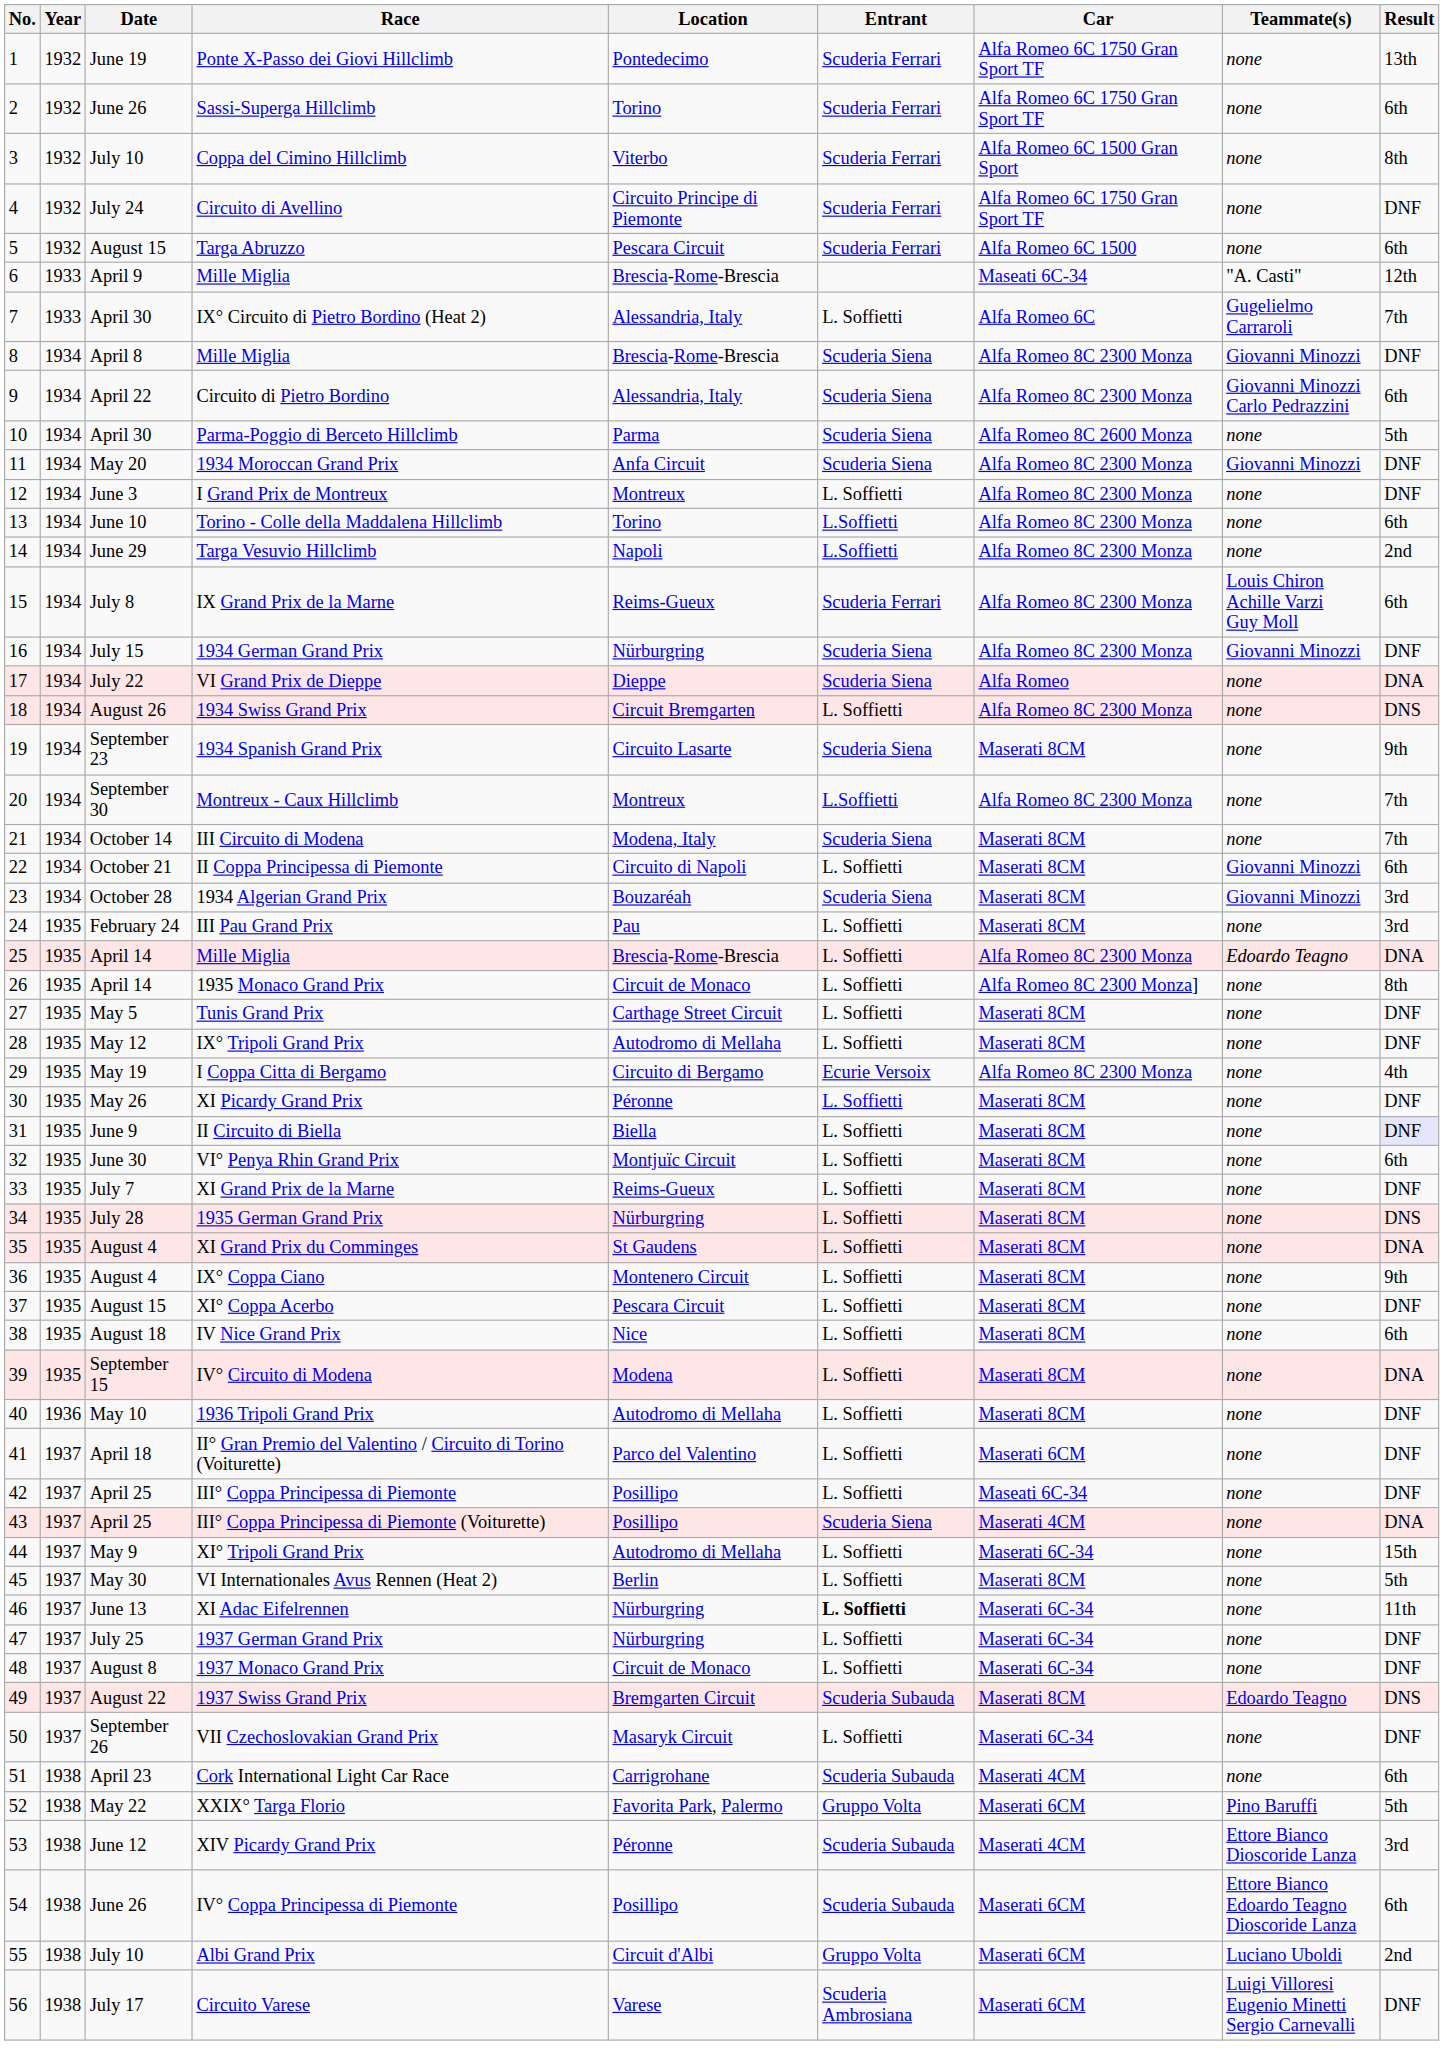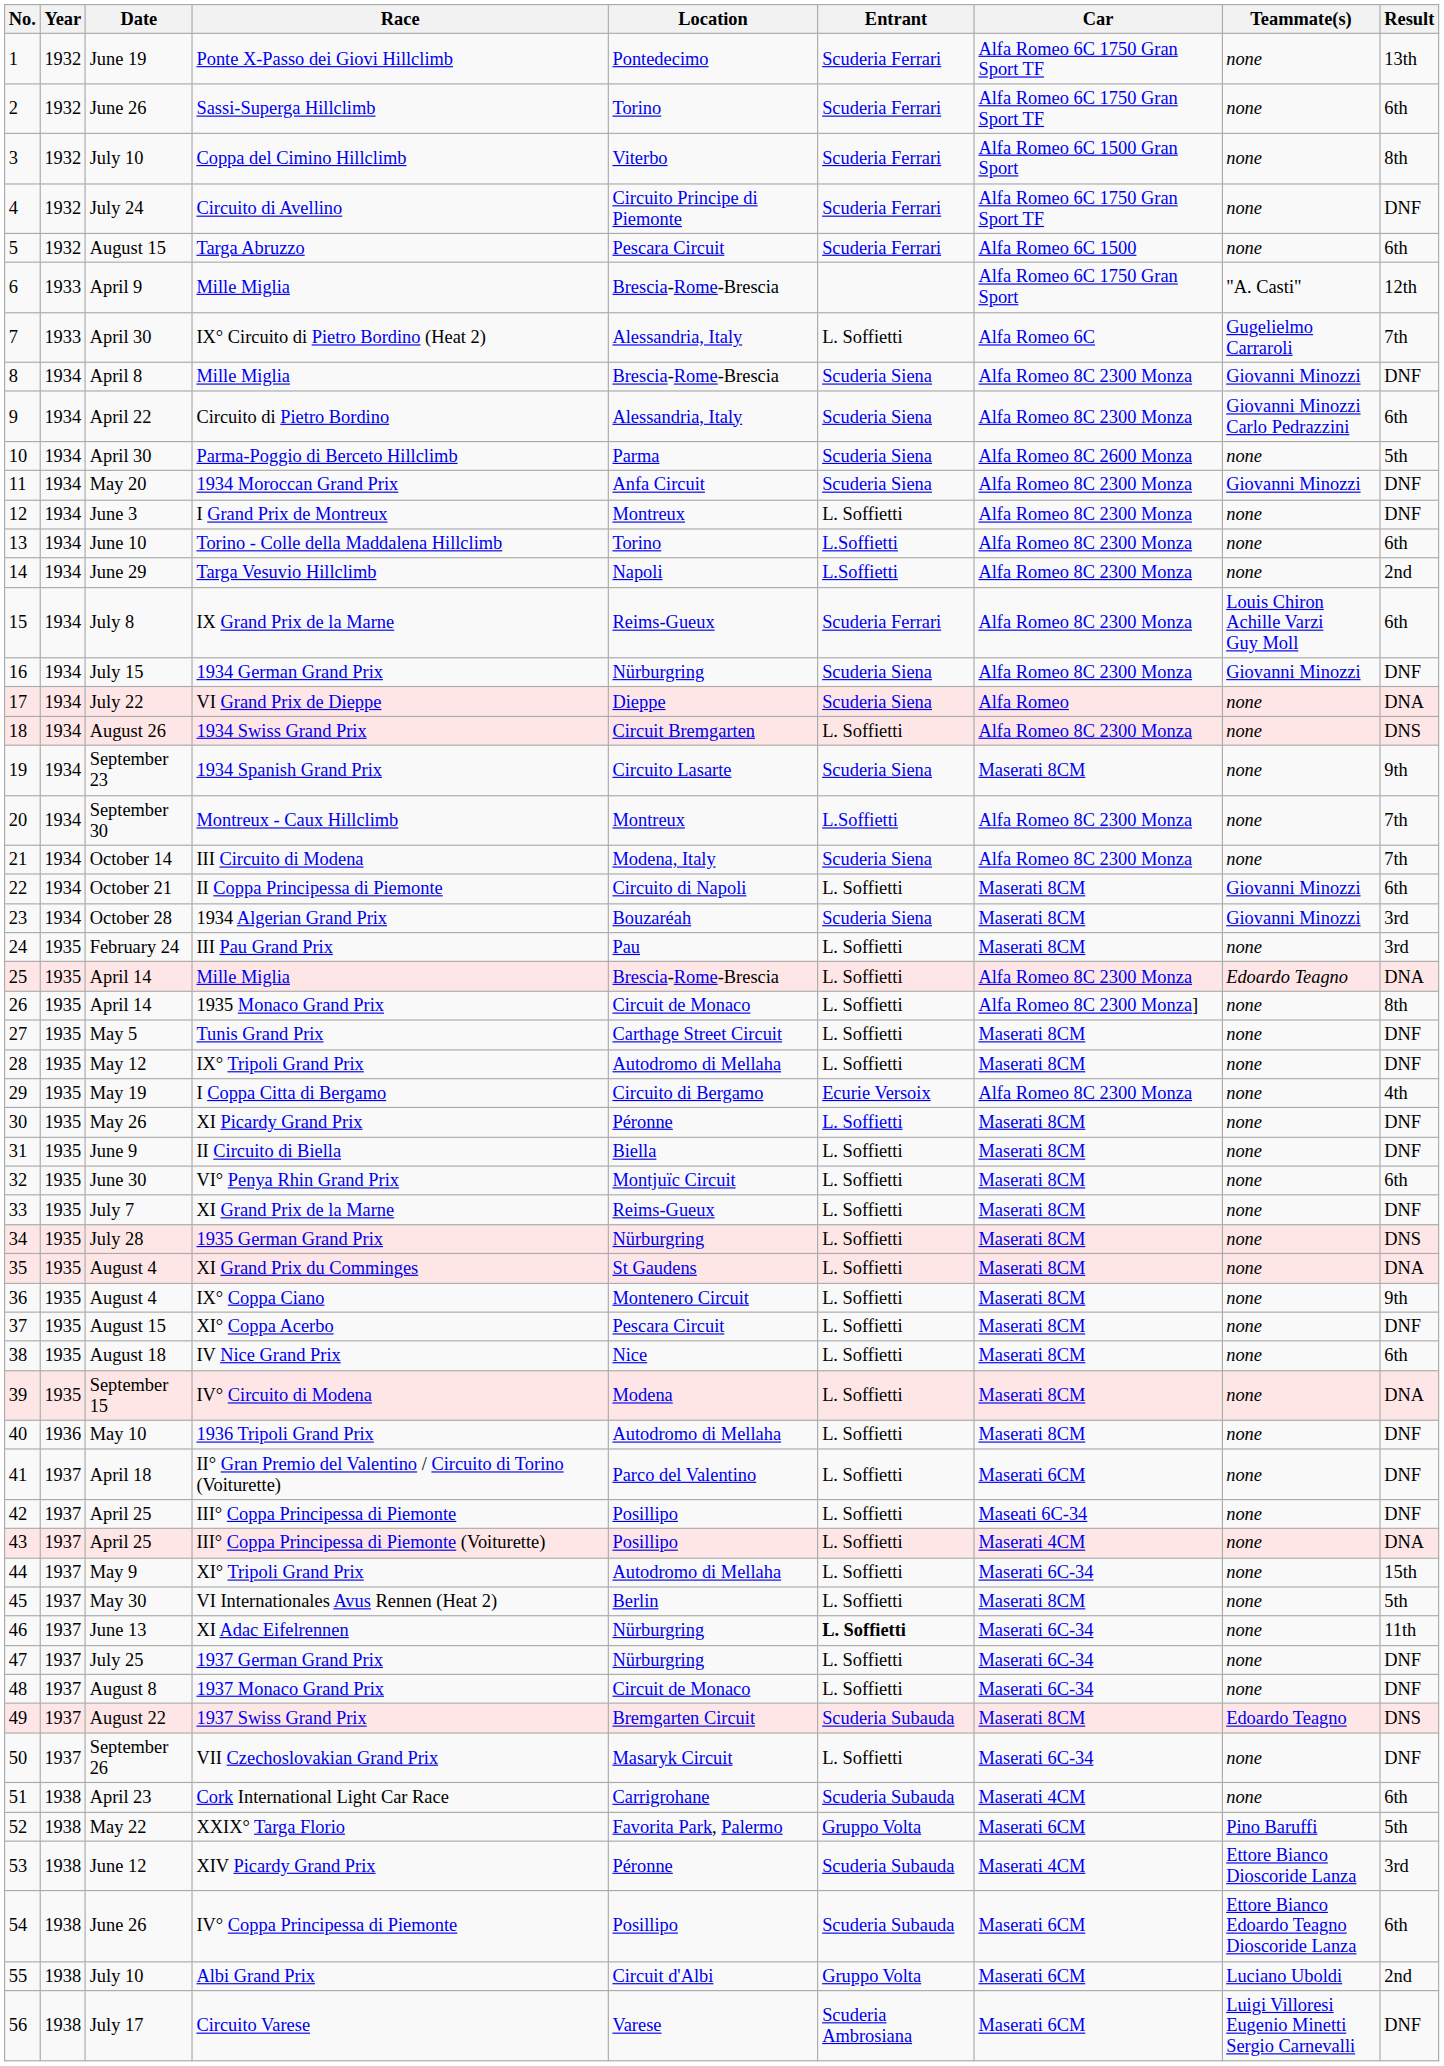6 / Mille Miglia | Car: Maseati 6C-34 -> Alfa Romeo 6C 1750 Gran Sport
III Circuito di Modena | Car: Maserati 8CM -> Alfa Romeo 8C 2300 Monza
II Circuito di Biella | Result: lavender background -> no background
III° Coppa Principessa di Piemonte (Voiturette) | Entrant: Scuderia Siena -> L. Soffietti
